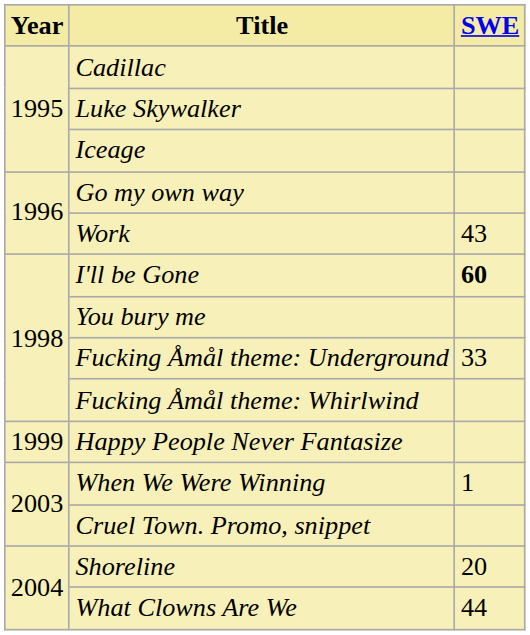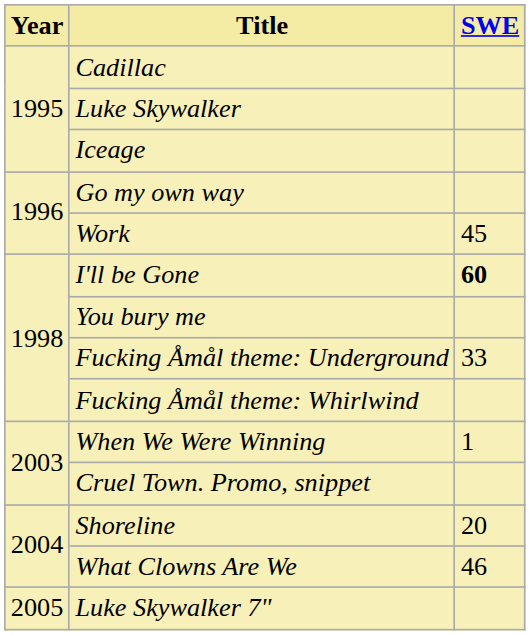Work | SWE: 43 -> 45
- row: 1999 | Happy People Never Fantasize
What Clowns Are We | SWE: 44 -> 46
+ row: 2005 | Luke Skywalker 7"
